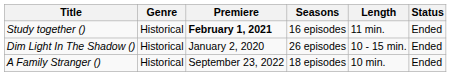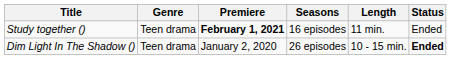Study together () | Genre: Historical -> Teen drama
Dim Light In The Shadow () | Genre: Historical -> Teen drama
Dim Light In The Shadow () | Status: normal -> bold
- row: A Family Stranger () | Historical | September 23, 2022 | 18 episodes | 10 min. | Ended
